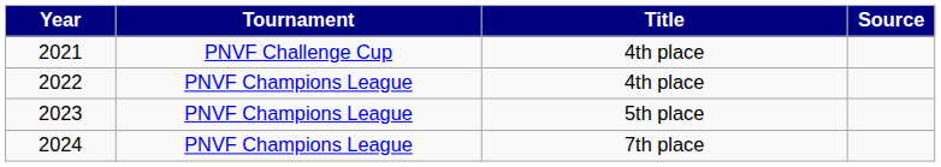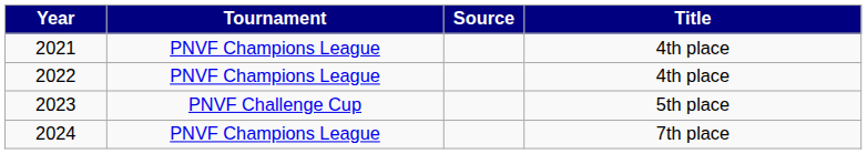columns swapped: Title <-> Source
2021 | Tournament: PNVF Challenge Cup -> PNVF Champions League
2023 | Tournament: PNVF Champions League -> PNVF Challenge Cup
